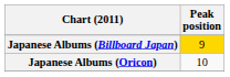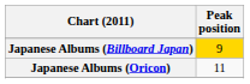Japanese Albums (Oricon) | Peak position: 10 -> 11
